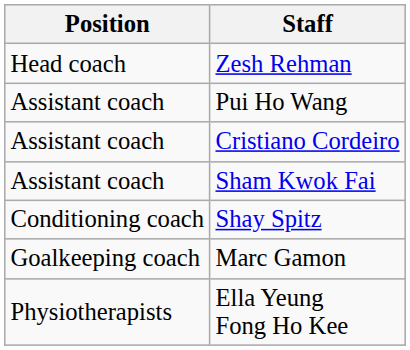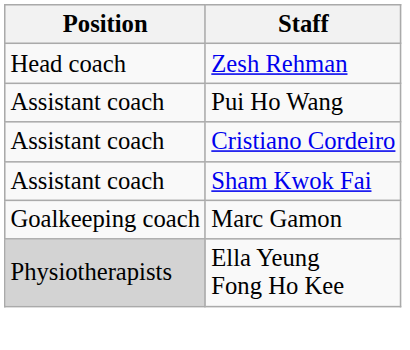- row: Conditioning coach | Shay Spitz
Ella Yeung Fong Ho Kee | Position: no background -> lightgrey background
